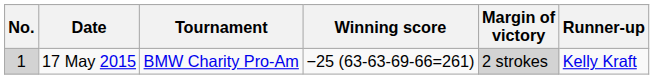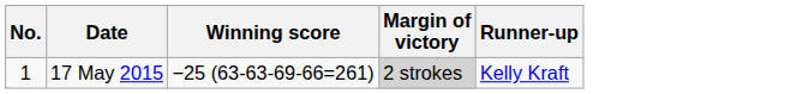- column: Tournament | BMW Charity Pro-Am
17 May 2015 | No.: lightgrey background -> no background
